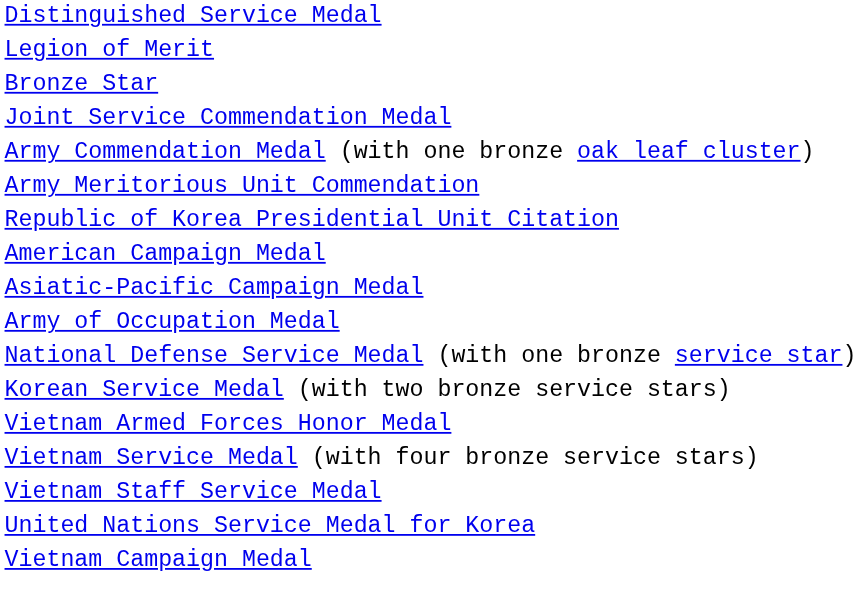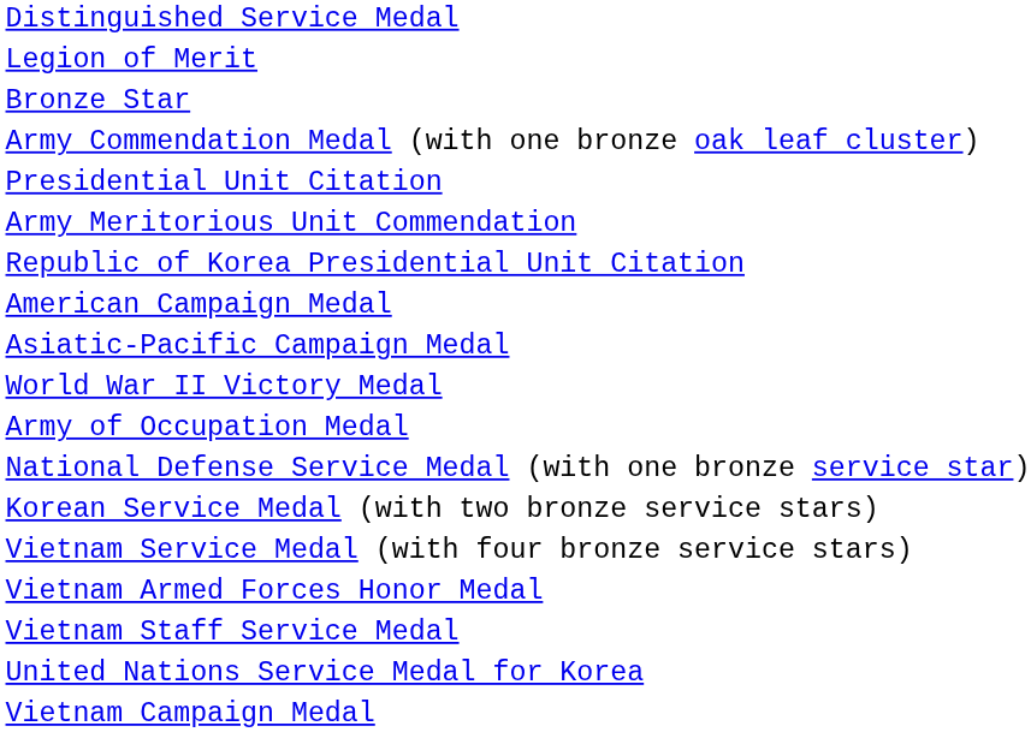- row: Joint Service Commendation Medal
+ row: Presidential Unit Citation
+ row: World War II Victory Medal
rows swapped: Vietnam Service Medal (with four bronze service stars) <-> Vietnam Armed Forces Honor Medal
